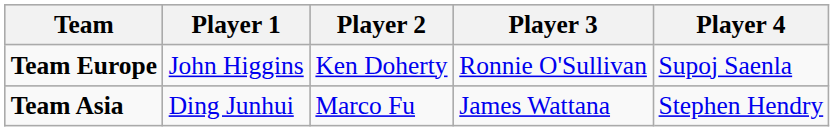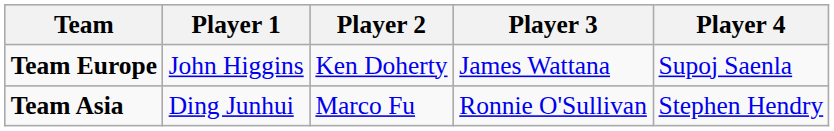Team Europe | Player 3: Ronnie O'Sullivan -> James Wattana
Team Asia | Player 3: James Wattana -> Ronnie O'Sullivan
